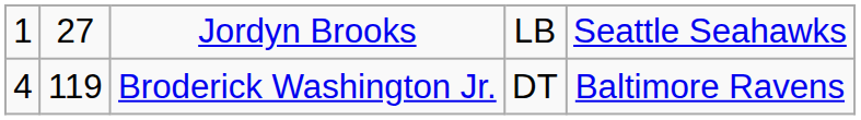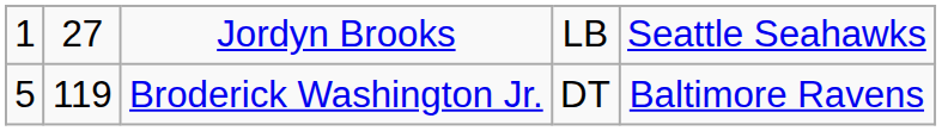Broderick Washington Jr. | column 1: 4 -> 5
